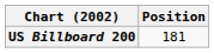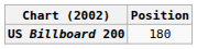US Billboard 200 | Position: 181 -> 180
